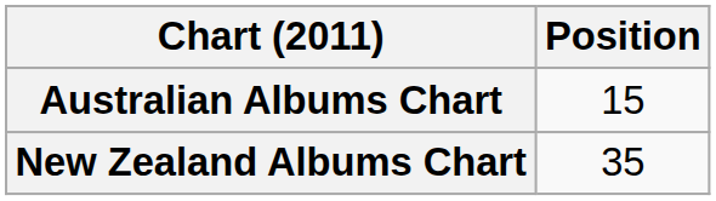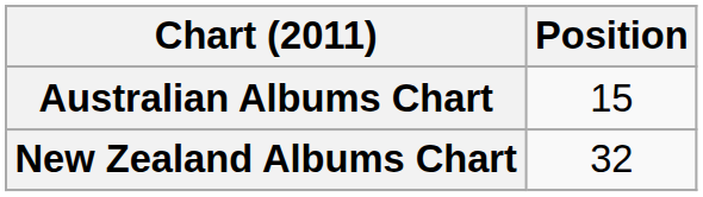New Zealand Albums Chart | Position: 35 -> 32
